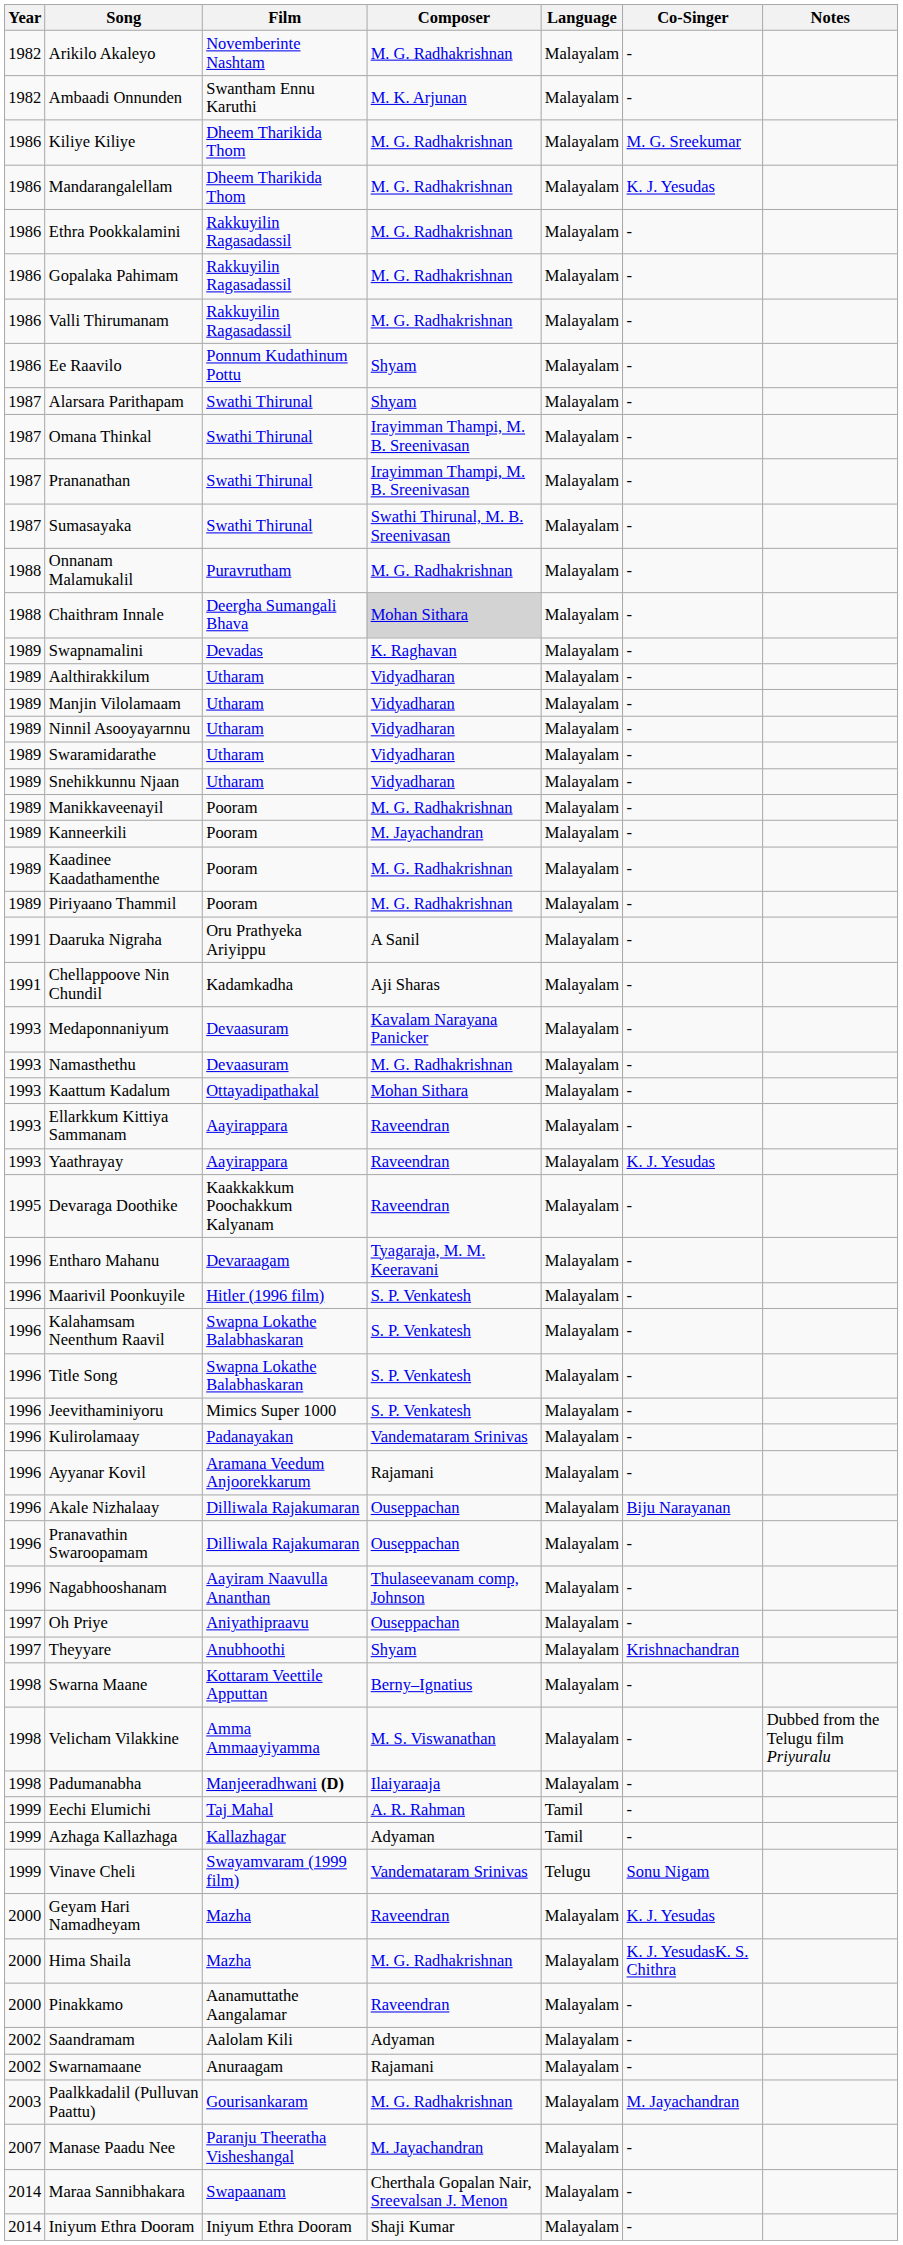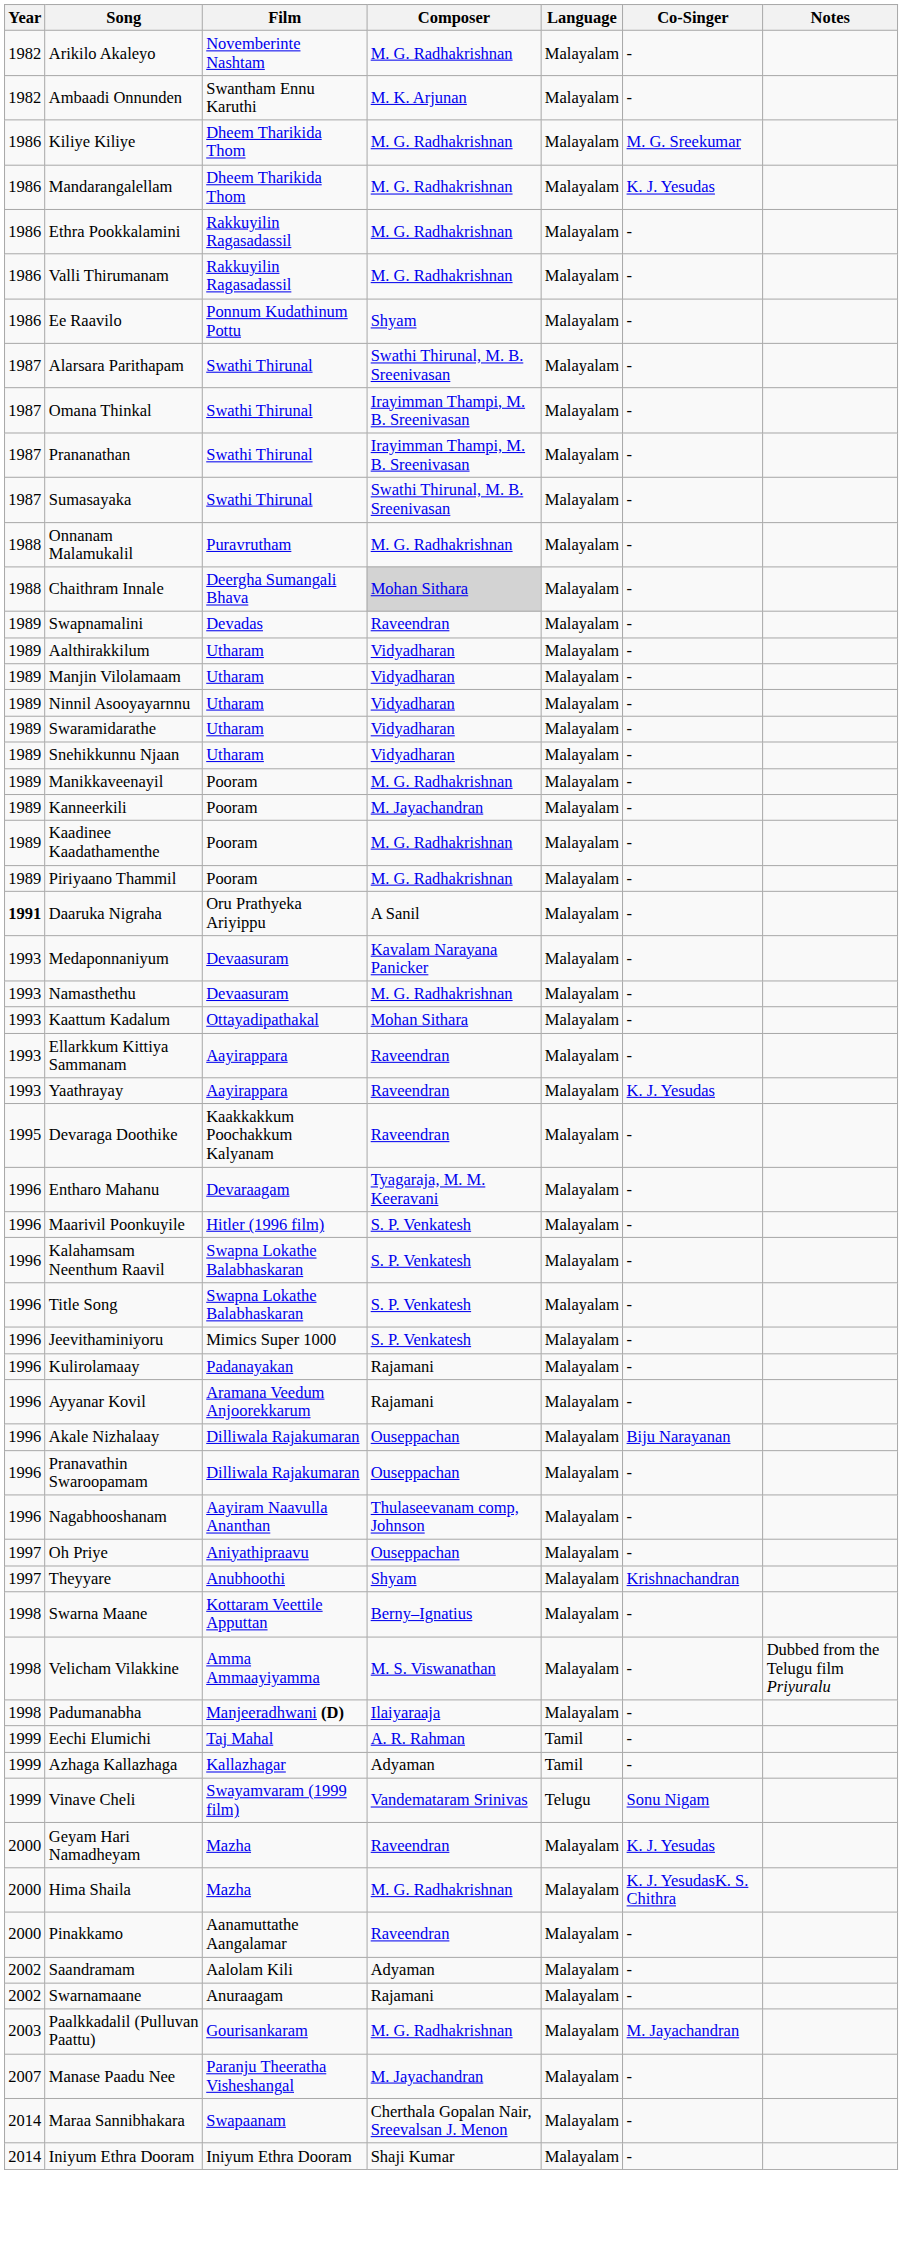- row: 1986 | Gopalaka Pahimam | Rakkuyilin Ragasadassil | M. G. Radhakrishnan | Malayalam | -
Alarsara Parithapam | Composer: Shyam -> Swathi Thirunal, M. B. Sreenivasan
Swapnamalini | Composer: K. Raghavan -> Raveendran
Daaruka Nigraha | Year: normal -> bold
- row: 1991 | Chellappoove Nin Chundil | Kadamkadha | Aji Sharas | Malayalam | -
Kulirolamaay | Composer: Vandemataram Srinivas -> Rajamani
